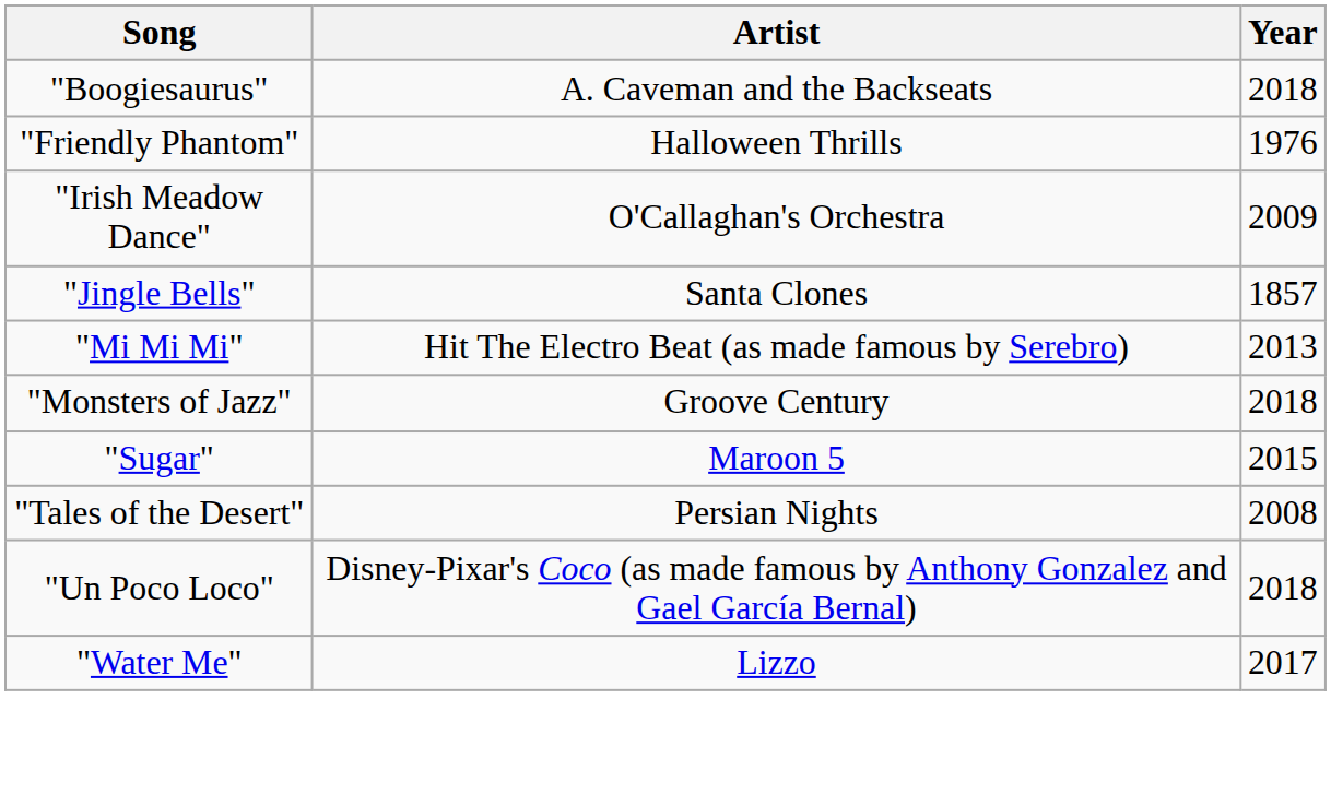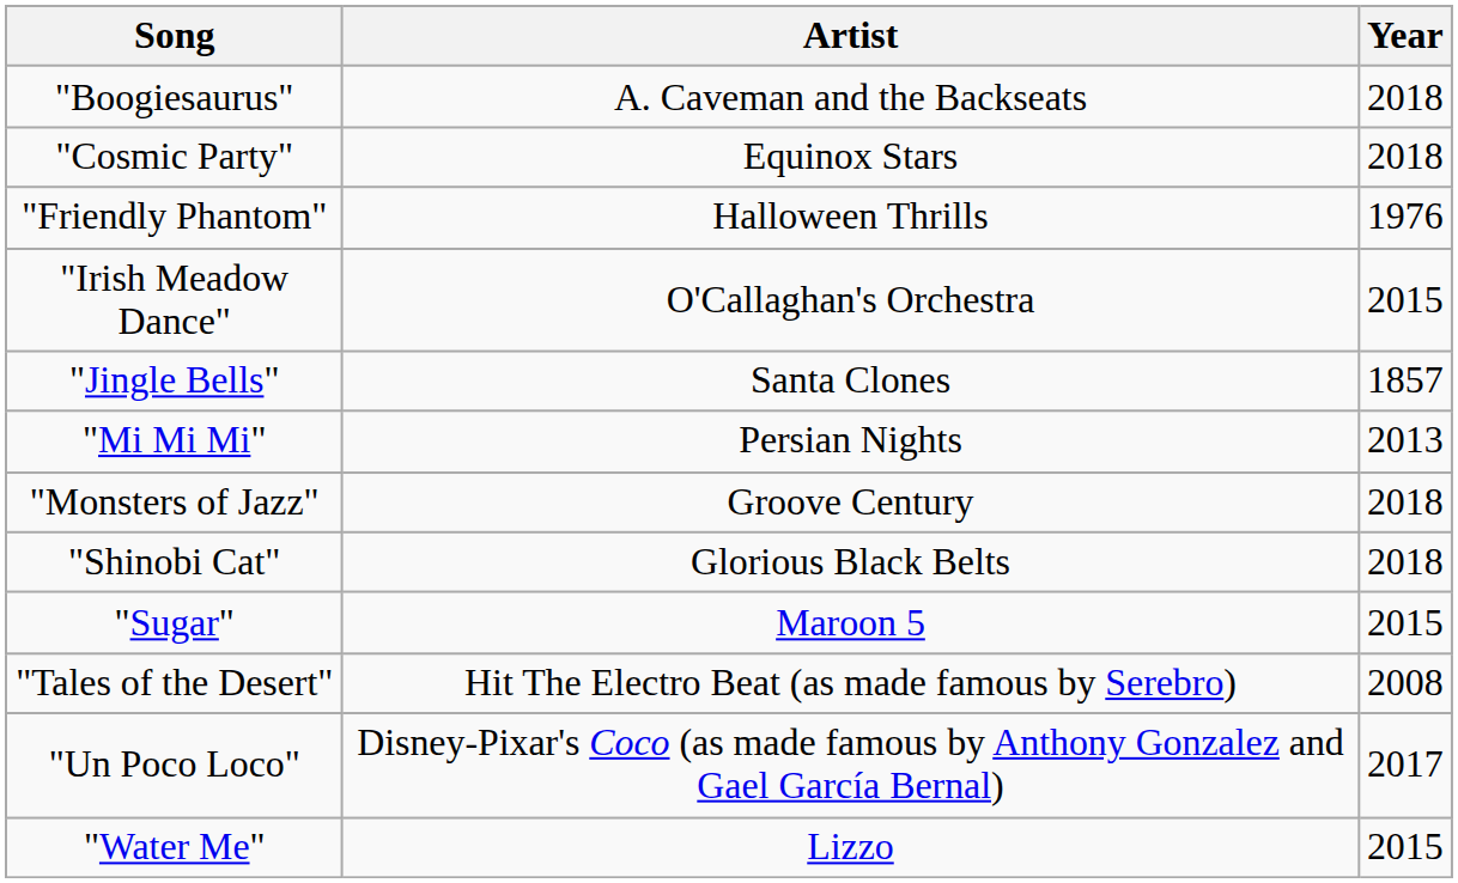+ row: "Cosmic Party" | Equinox Stars | 2018
"Irish Meadow Dance" | Year: 2009 -> 2015
"Mi Mi Mi" | Artist: Hit The Electro Beat (as made famous by Serebro) -> Persian Nights
+ row: "Shinobi Cat" | Glorious Black Belts | 2018
"Tales of the Desert" | Artist: Persian Nights -> Hit The Electro Beat (as made famous by Serebro)
"Un Poco Loco" | Year: 2018 -> 2017
"Water Me" | Year: 2017 -> 2015
